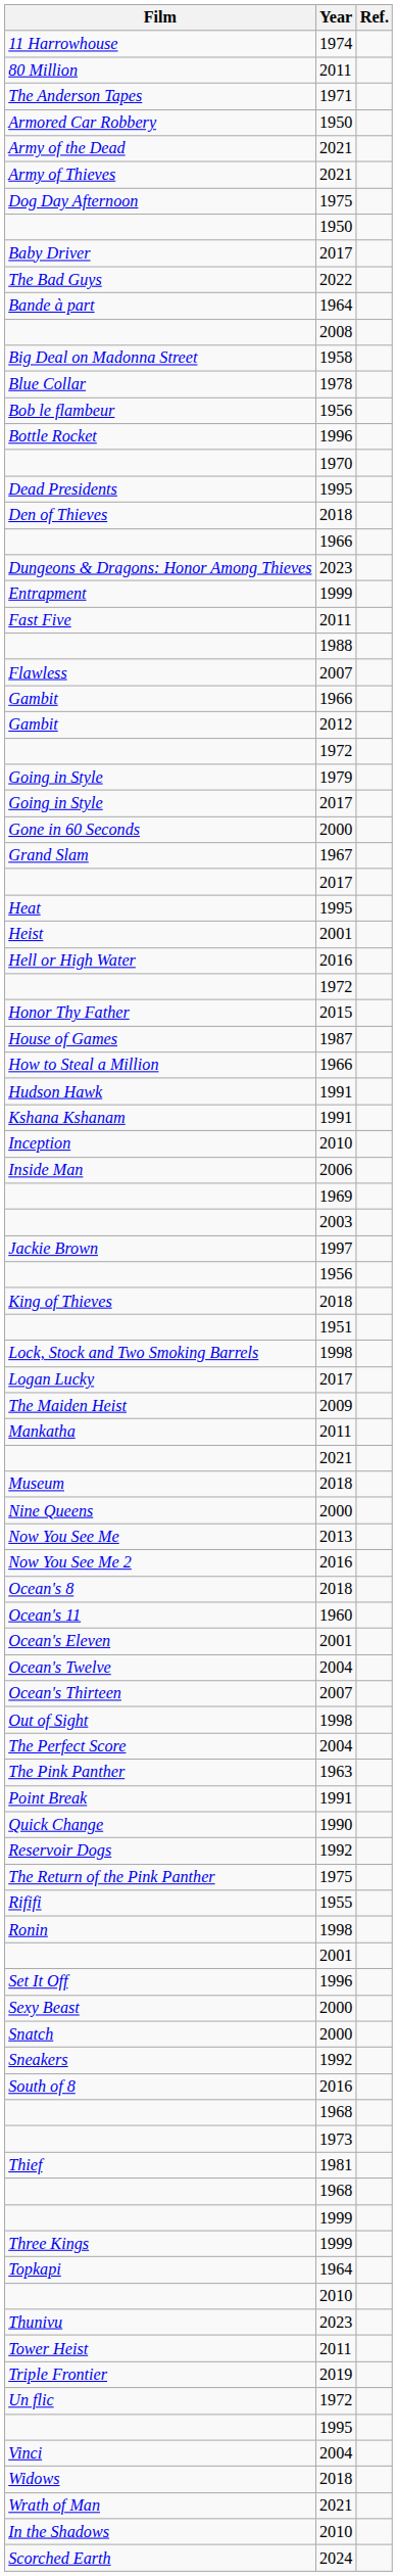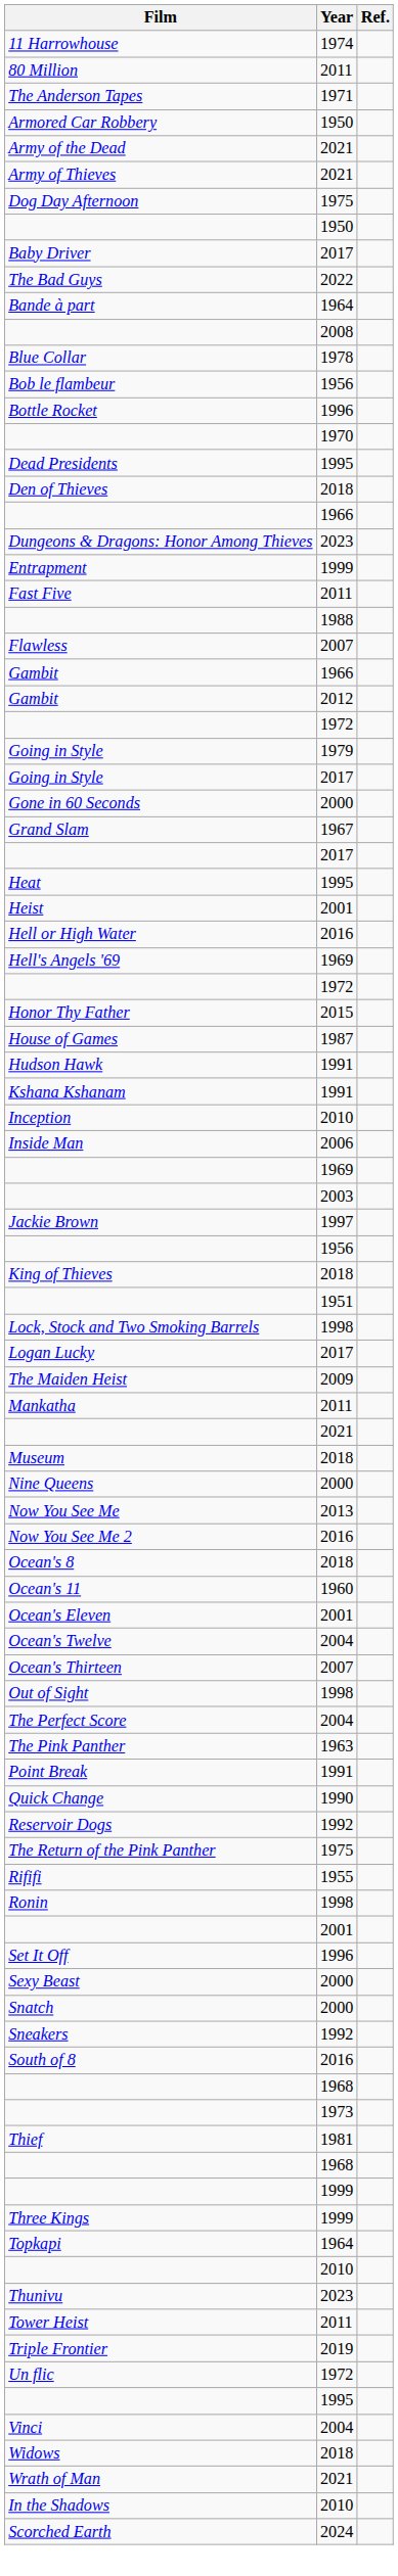- row: Big Deal on Madonna Street | 1958
+ row: Hell's Angels '69 | 1969
- row: How to Steal a Million | 1966
